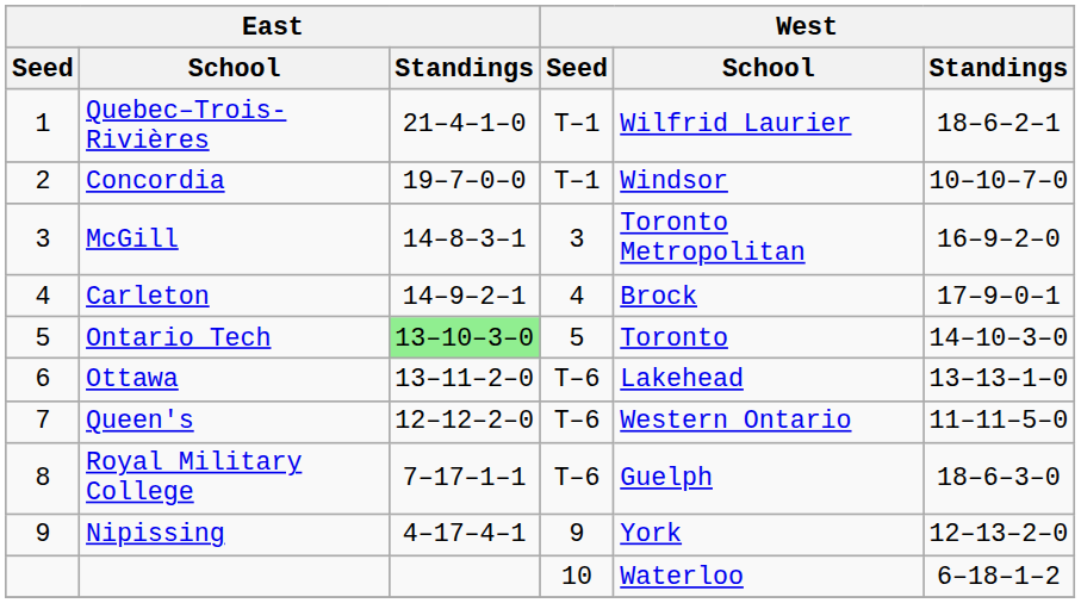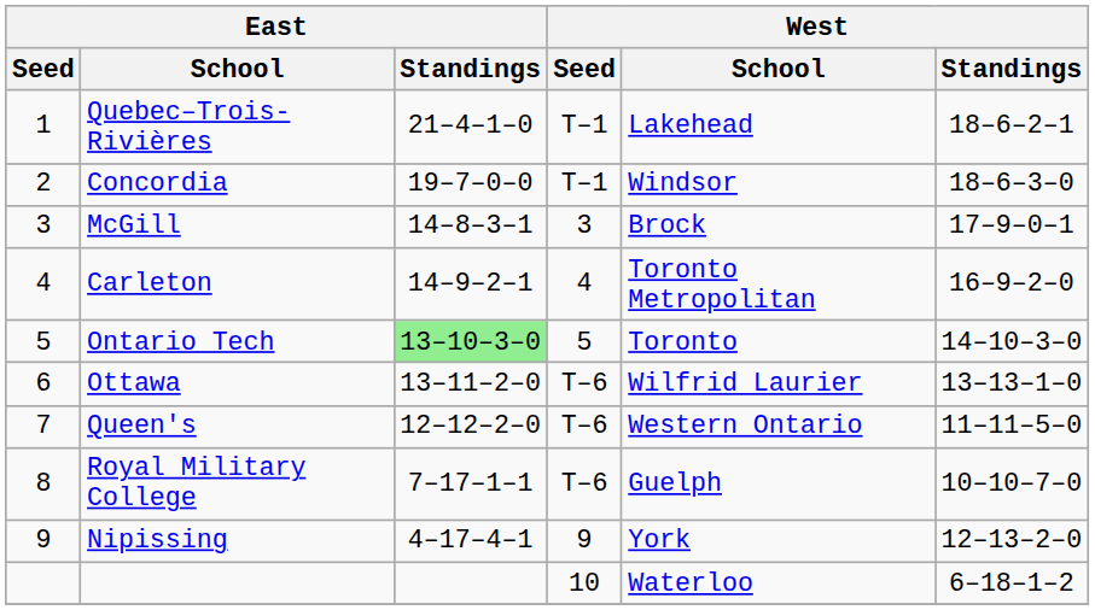Quebec–Trois-Rivières | West / School: Wilfrid Laurier -> Lakehead
Concordia | West / Standings: 10–10–7–0 -> 18–6–3–0
McGill | West / School: Toronto Metropolitan -> Brock
McGill | West / Standings: 16–9–2–0 -> 17–9–0–1
Carleton | West / School: Brock -> Toronto Metropolitan
Carleton | West / Standings: 17–9–0–1 -> 16–9–2–0
Ottawa | West / School: Lakehead -> Wilfrid Laurier
Royal Military College | West / Standings: 18–6–3–0 -> 10–10–7–0
